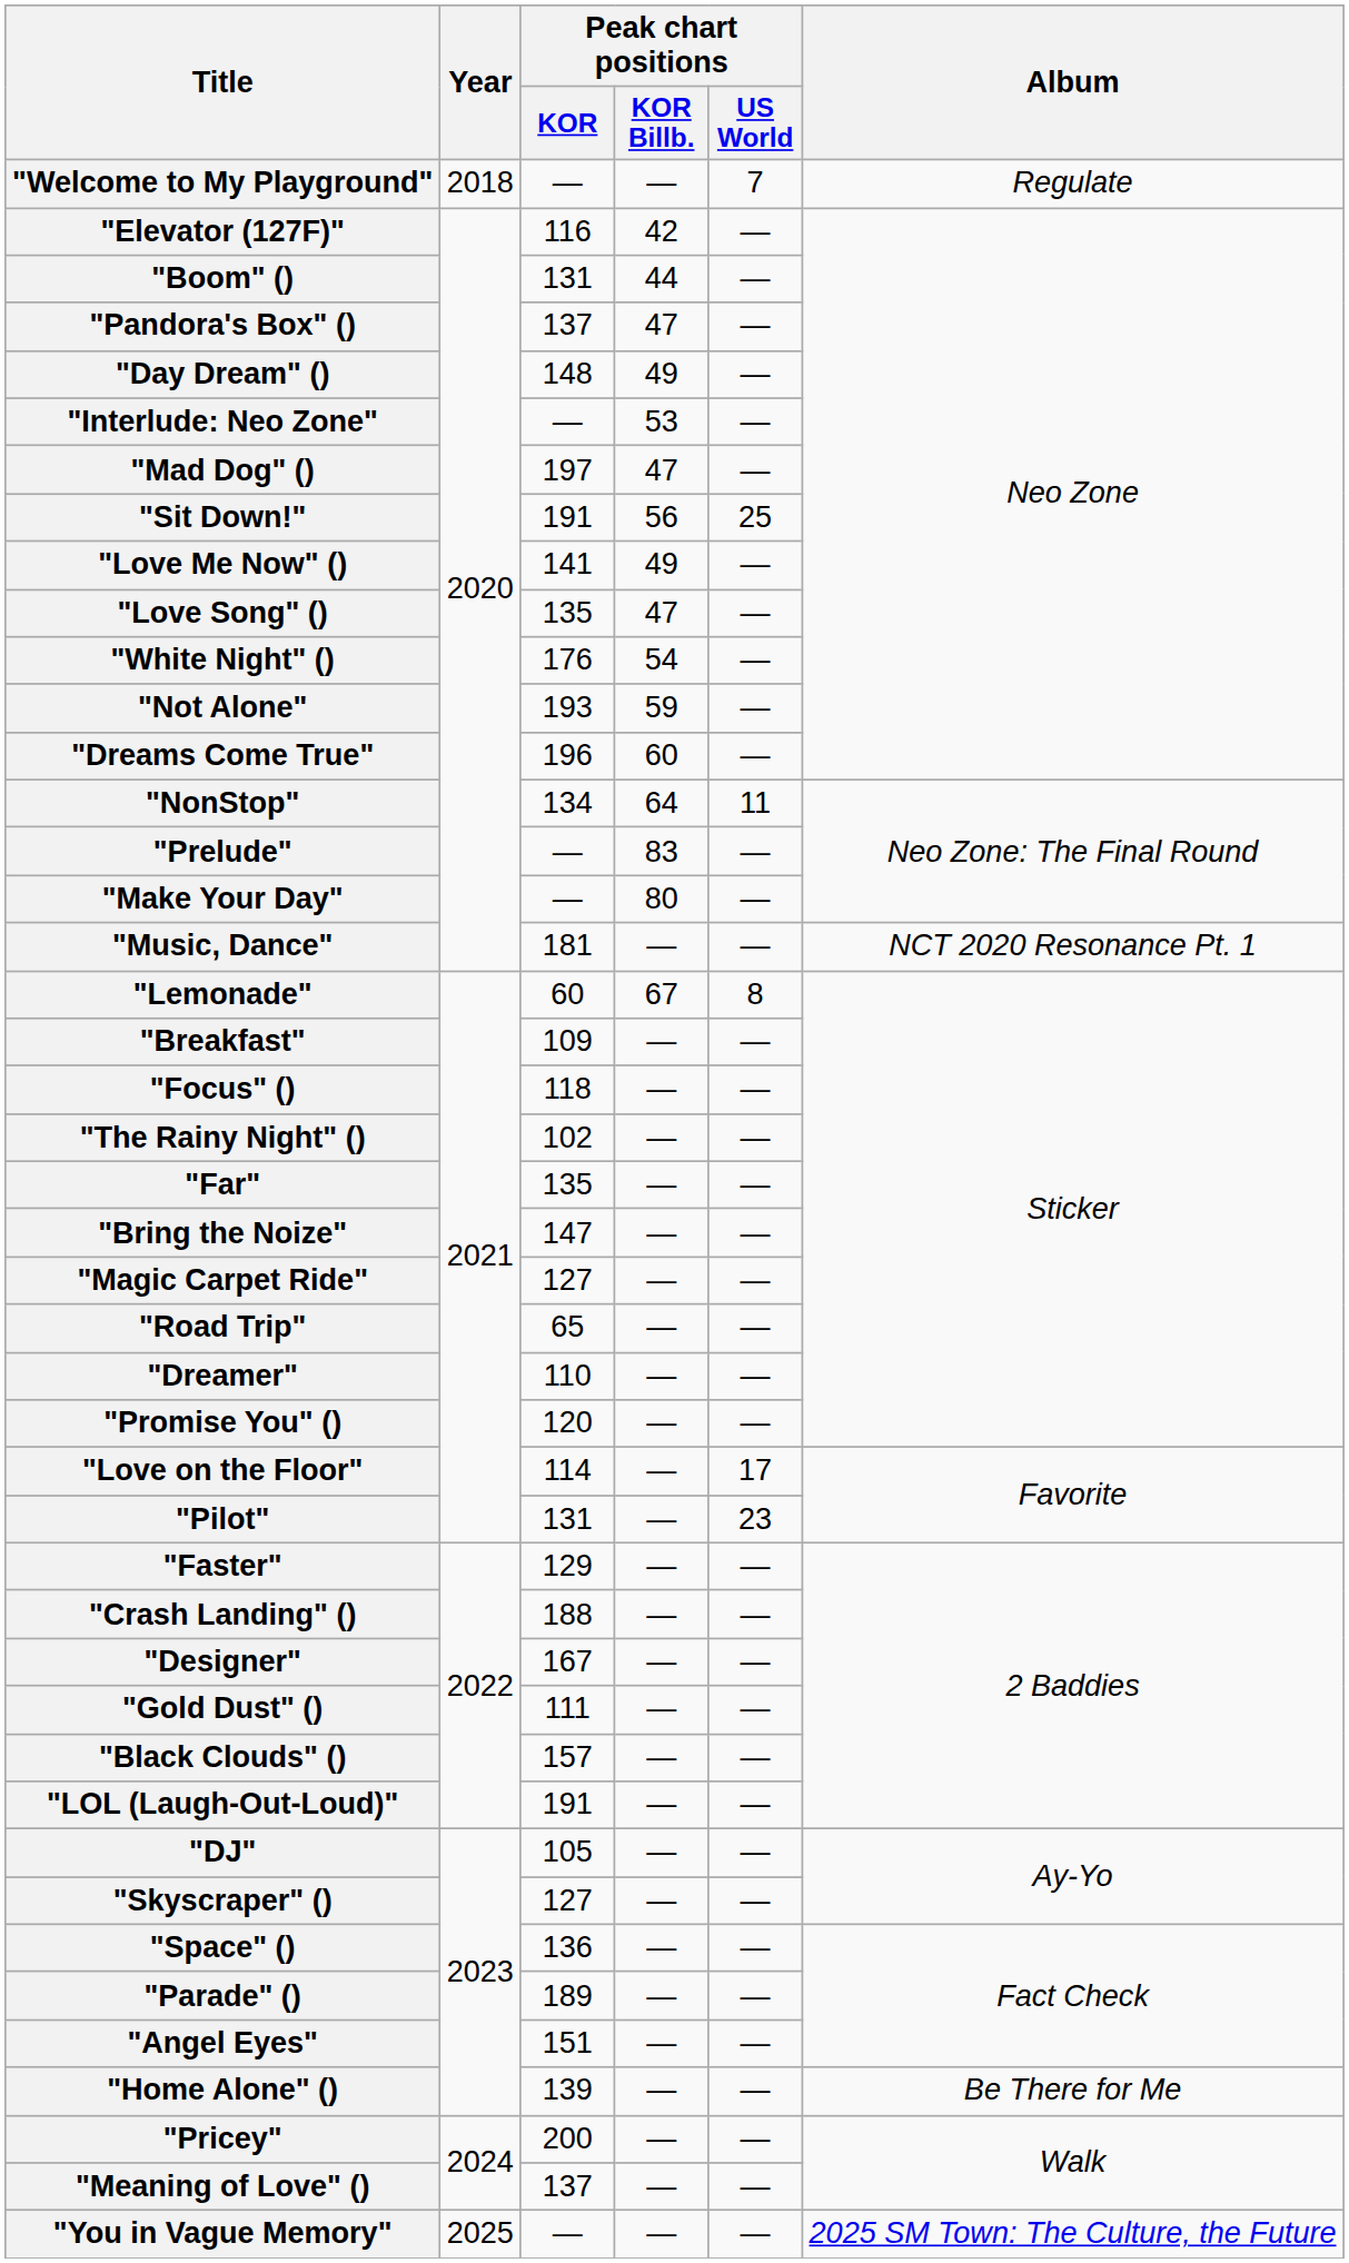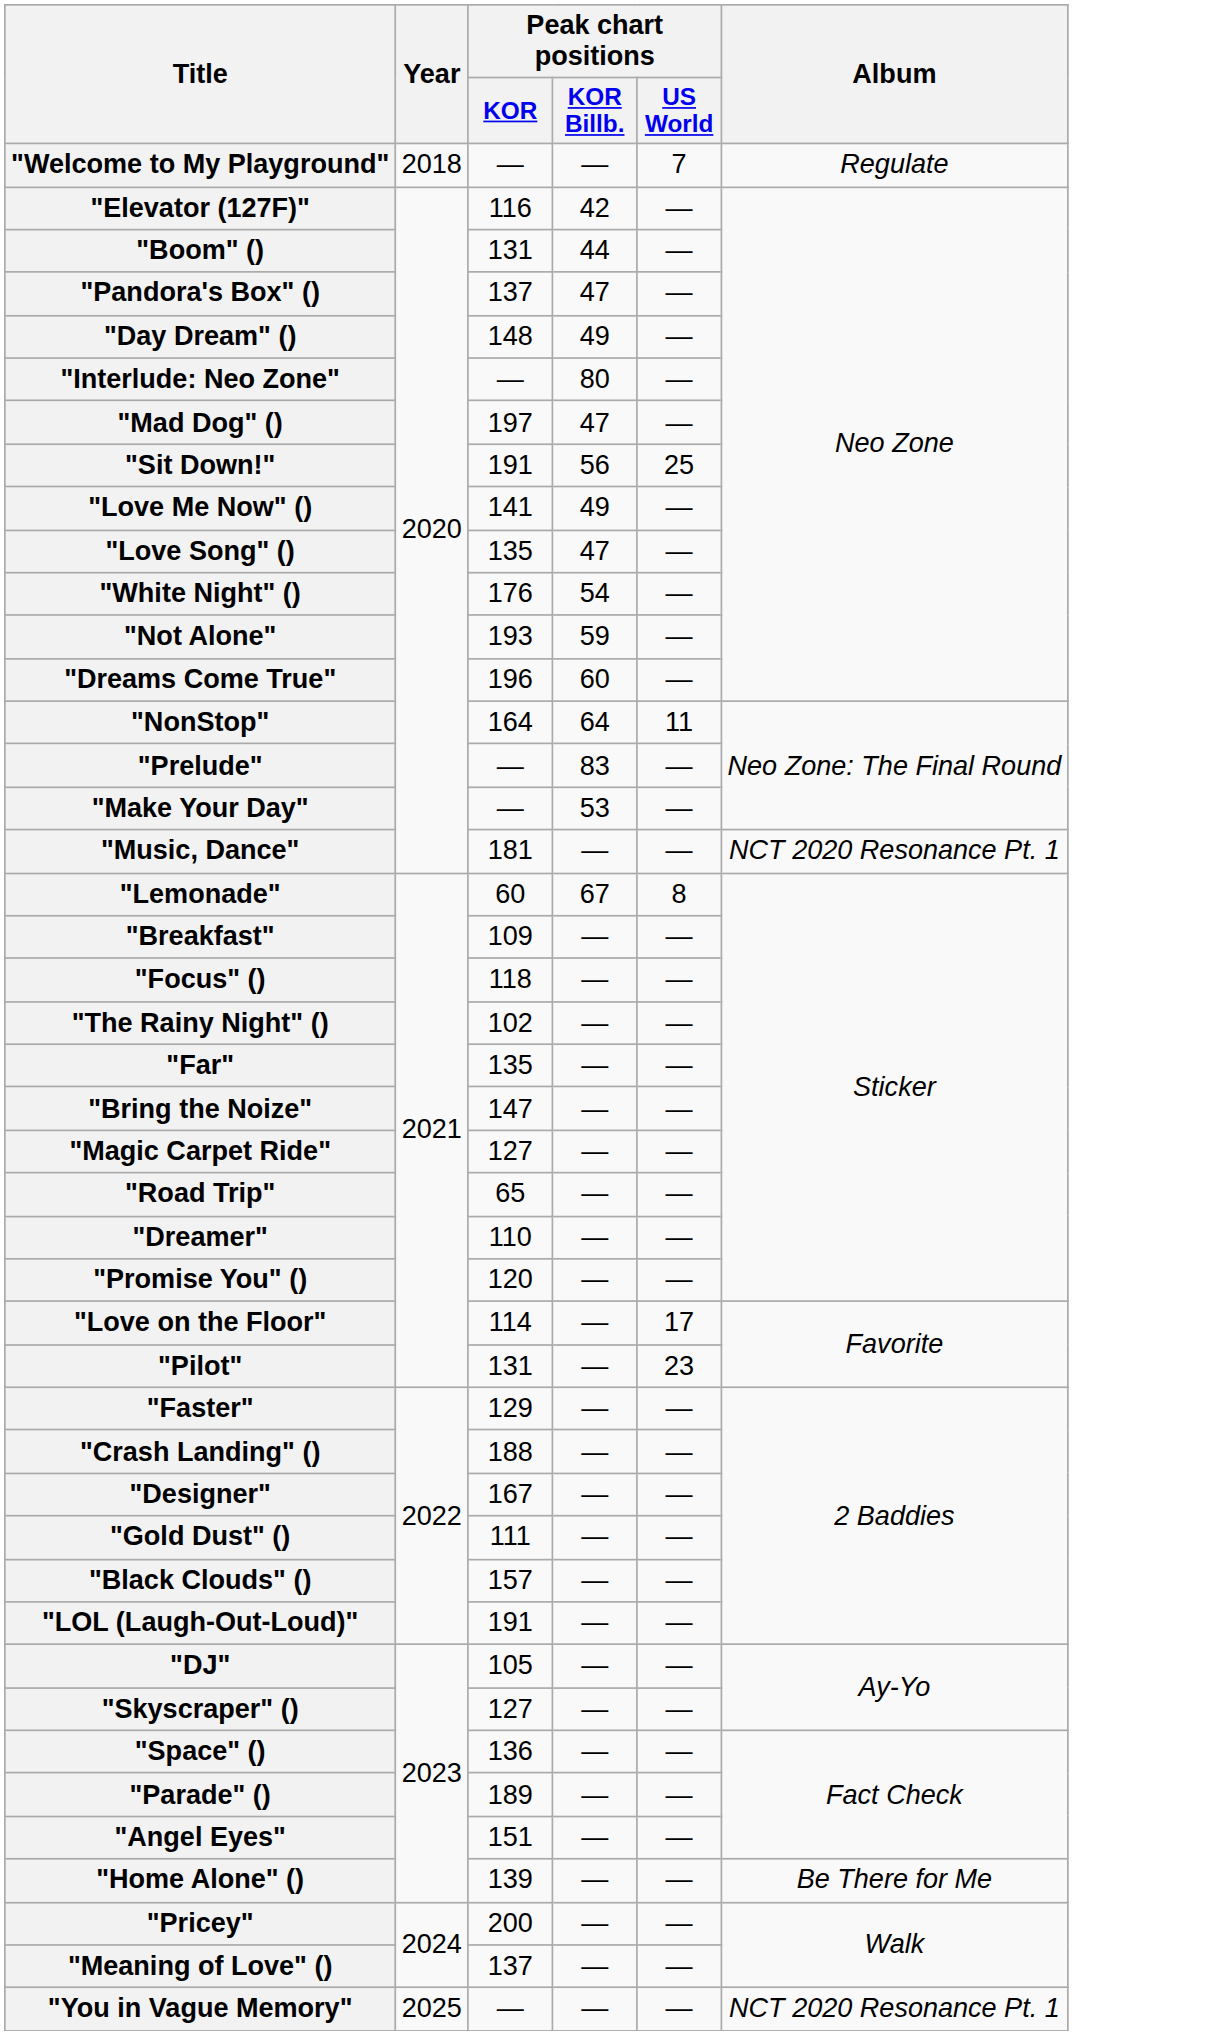"Interlude: Neo Zone" | Peak chart positions / KOR Billb.: 53 -> 80
"NonStop" | Peak chart positions / KOR: 134 -> 164
"Make Your Day" | Peak chart positions / KOR Billb.: 80 -> 53
"You in Vague Memory" | Album: 2025 SM Town: The Culture, the Future -> NCT 2020 Resonance Pt. 1
